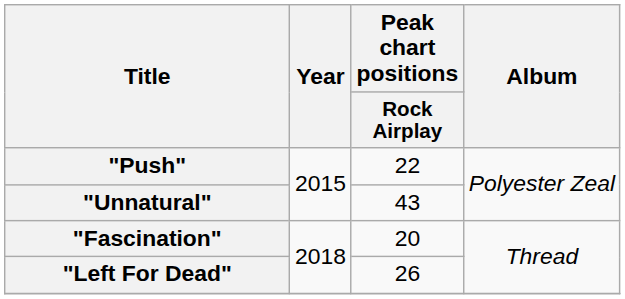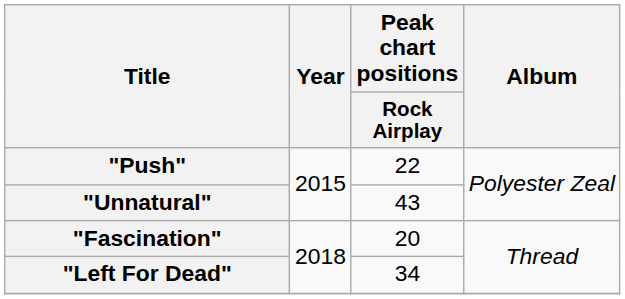"Left For Dead" | Peak chart positions / Rock Airplay: 26 -> 34
